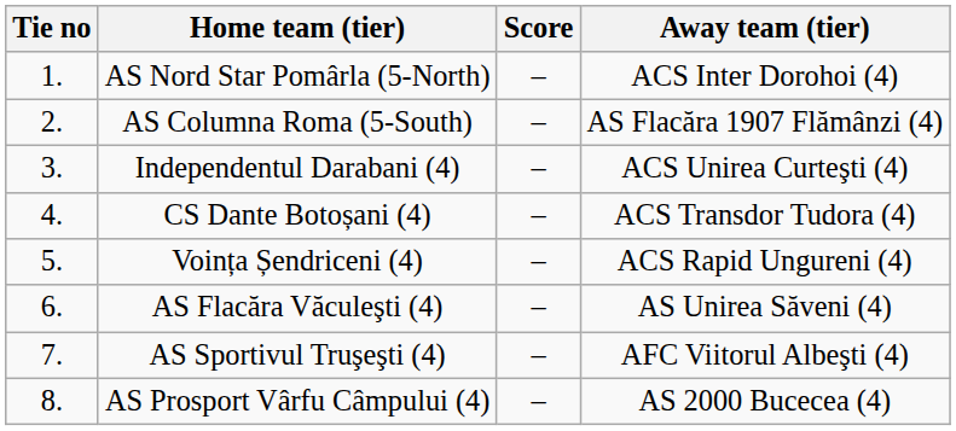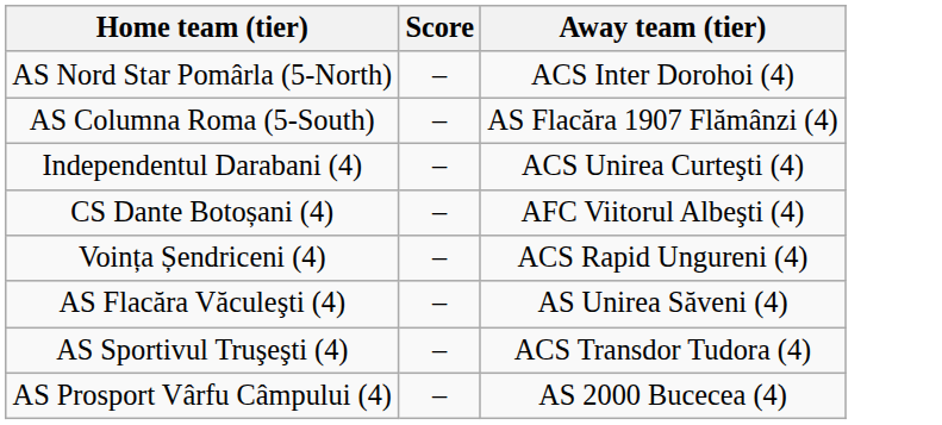- column: Tie no | 1. | 2. | 3. | 4. | 5. | 6. | 7. | 8.
CS Dante Botoșani (4) | Away team (tier): ACS Transdor Tudora (4) -> AFC Viitorul Albeşti (4)
AS Sportivul Truşeşti (4) | Away team (tier): AFC Viitorul Albeşti (4) -> ACS Transdor Tudora (4)
